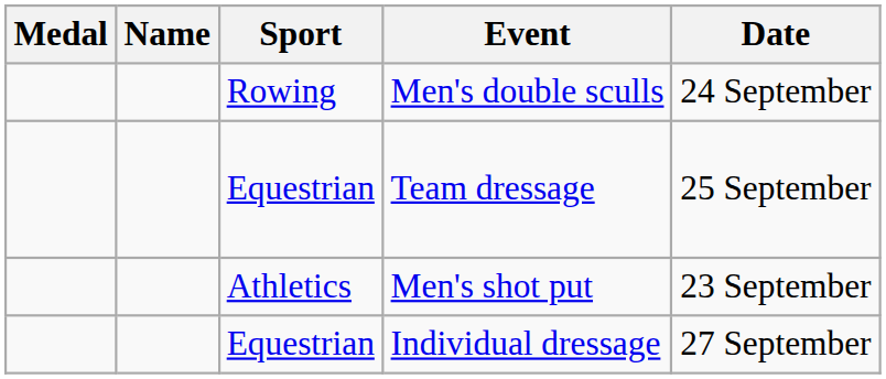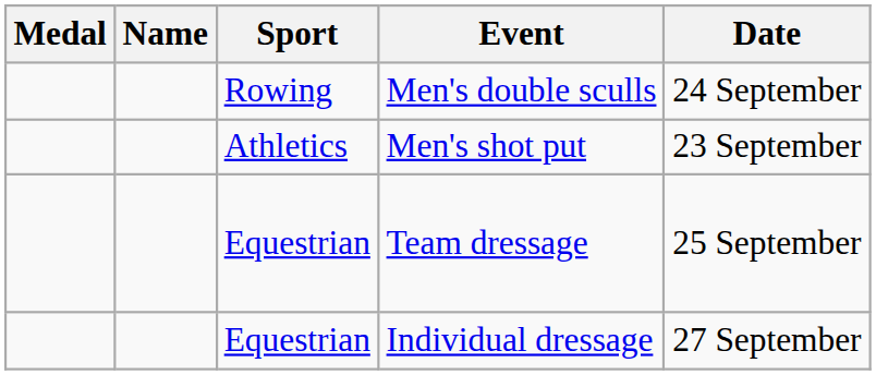rows swapped: Team dressage <-> Men's shot put
